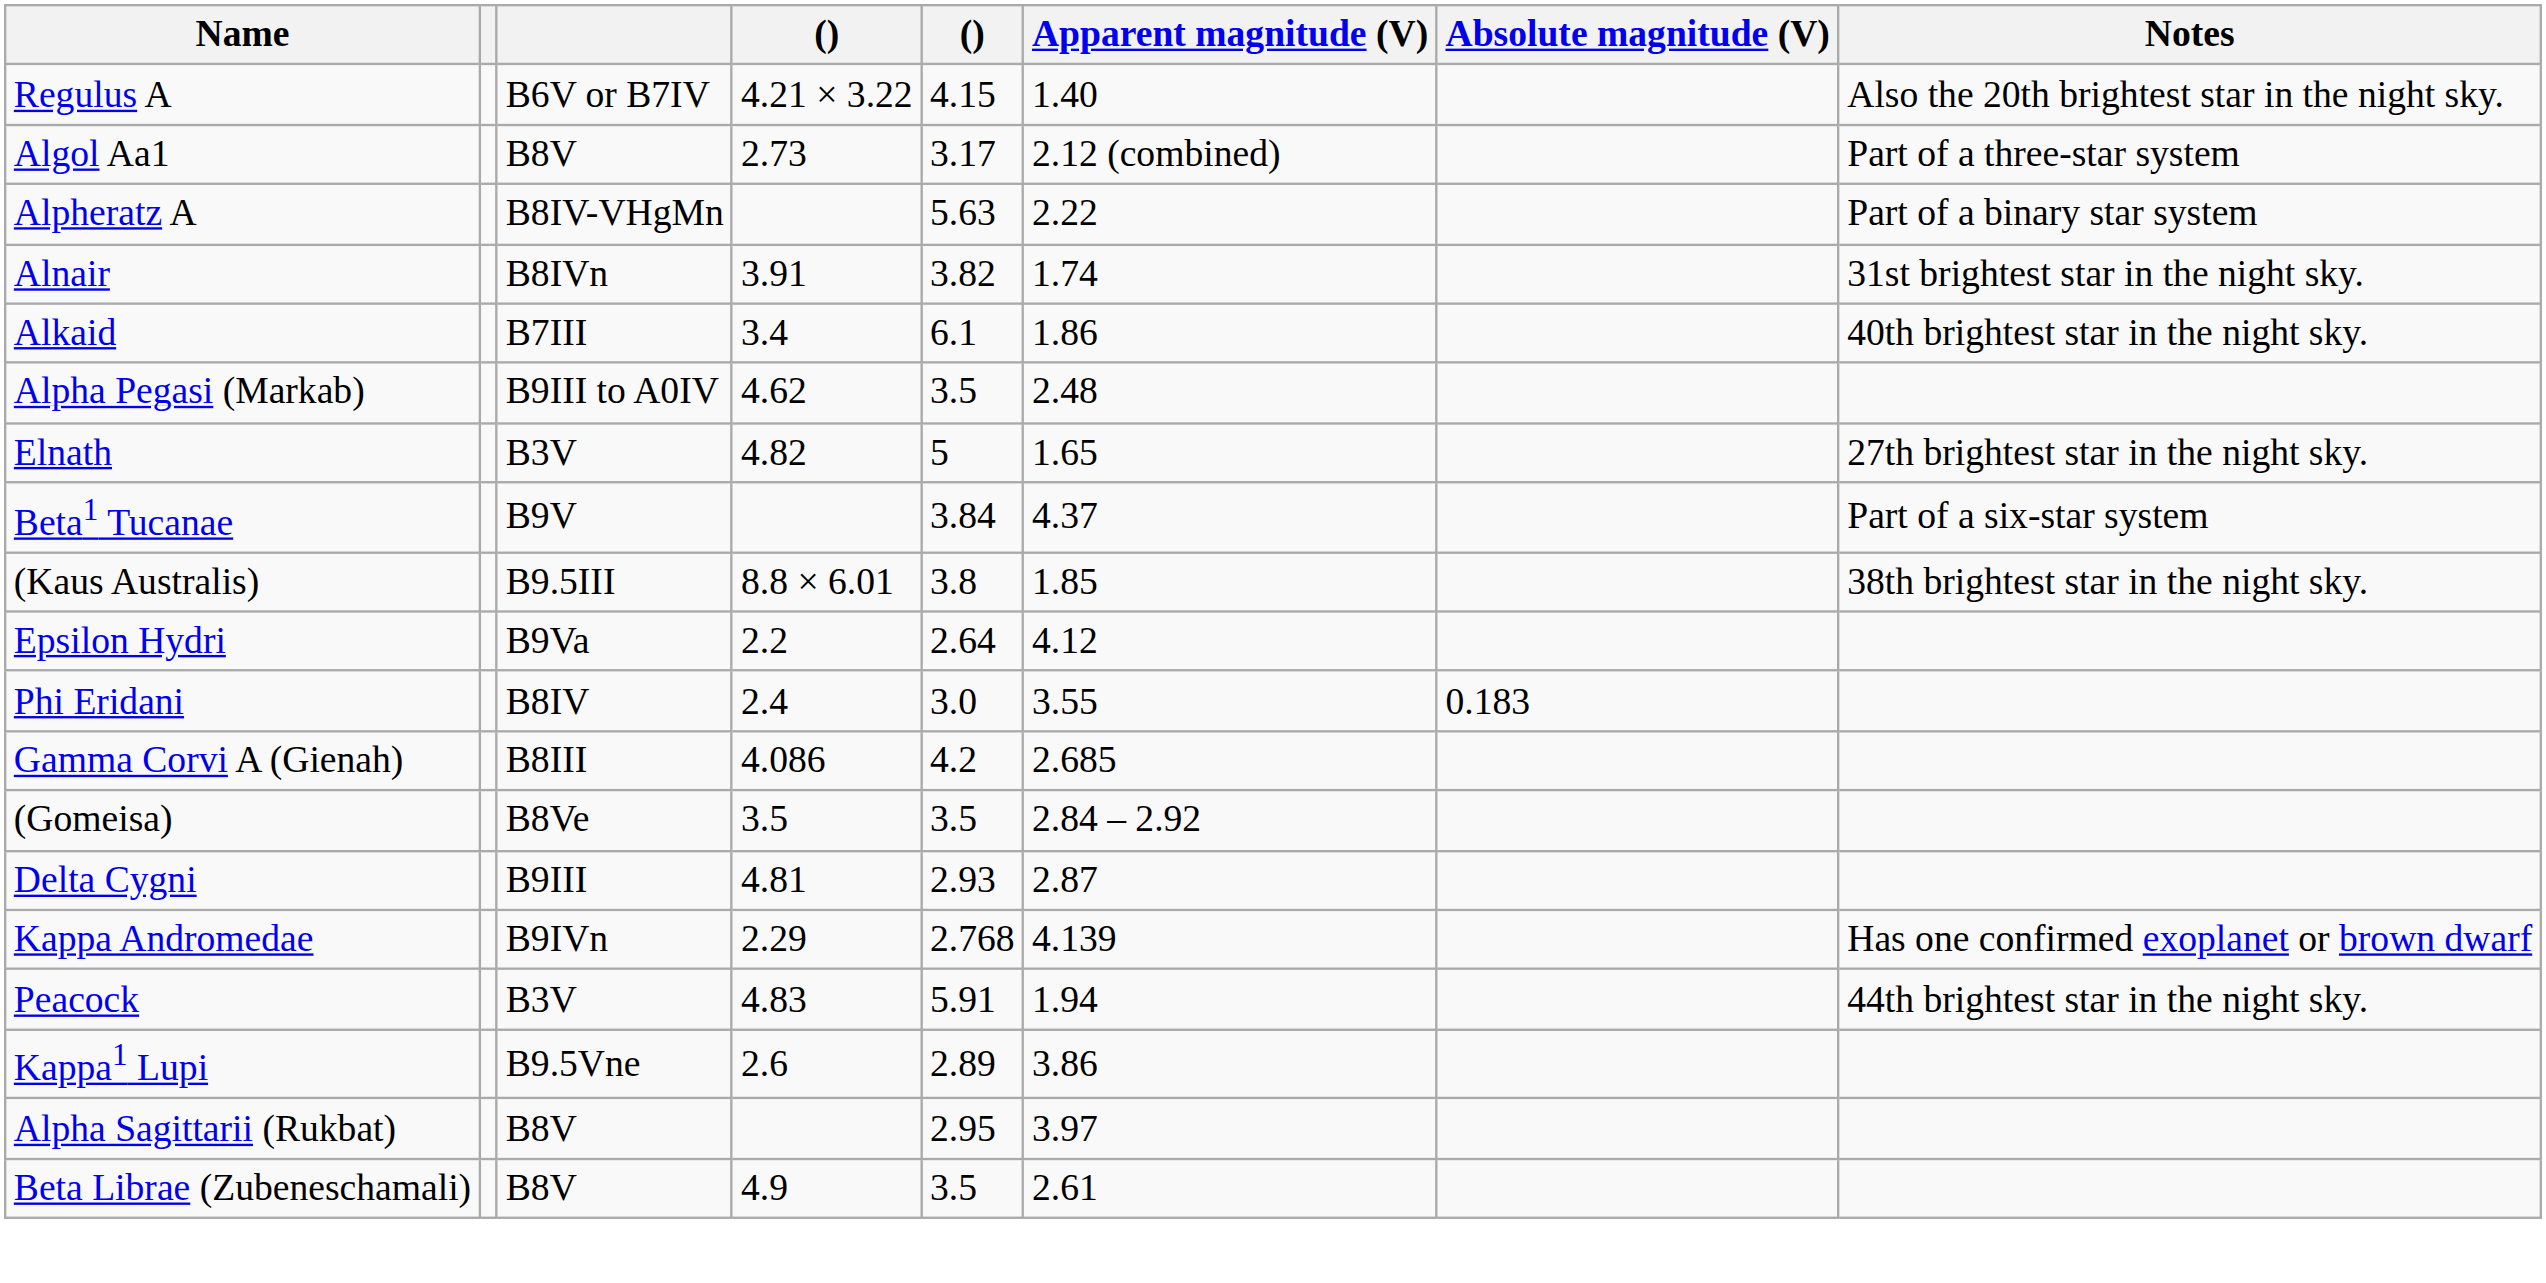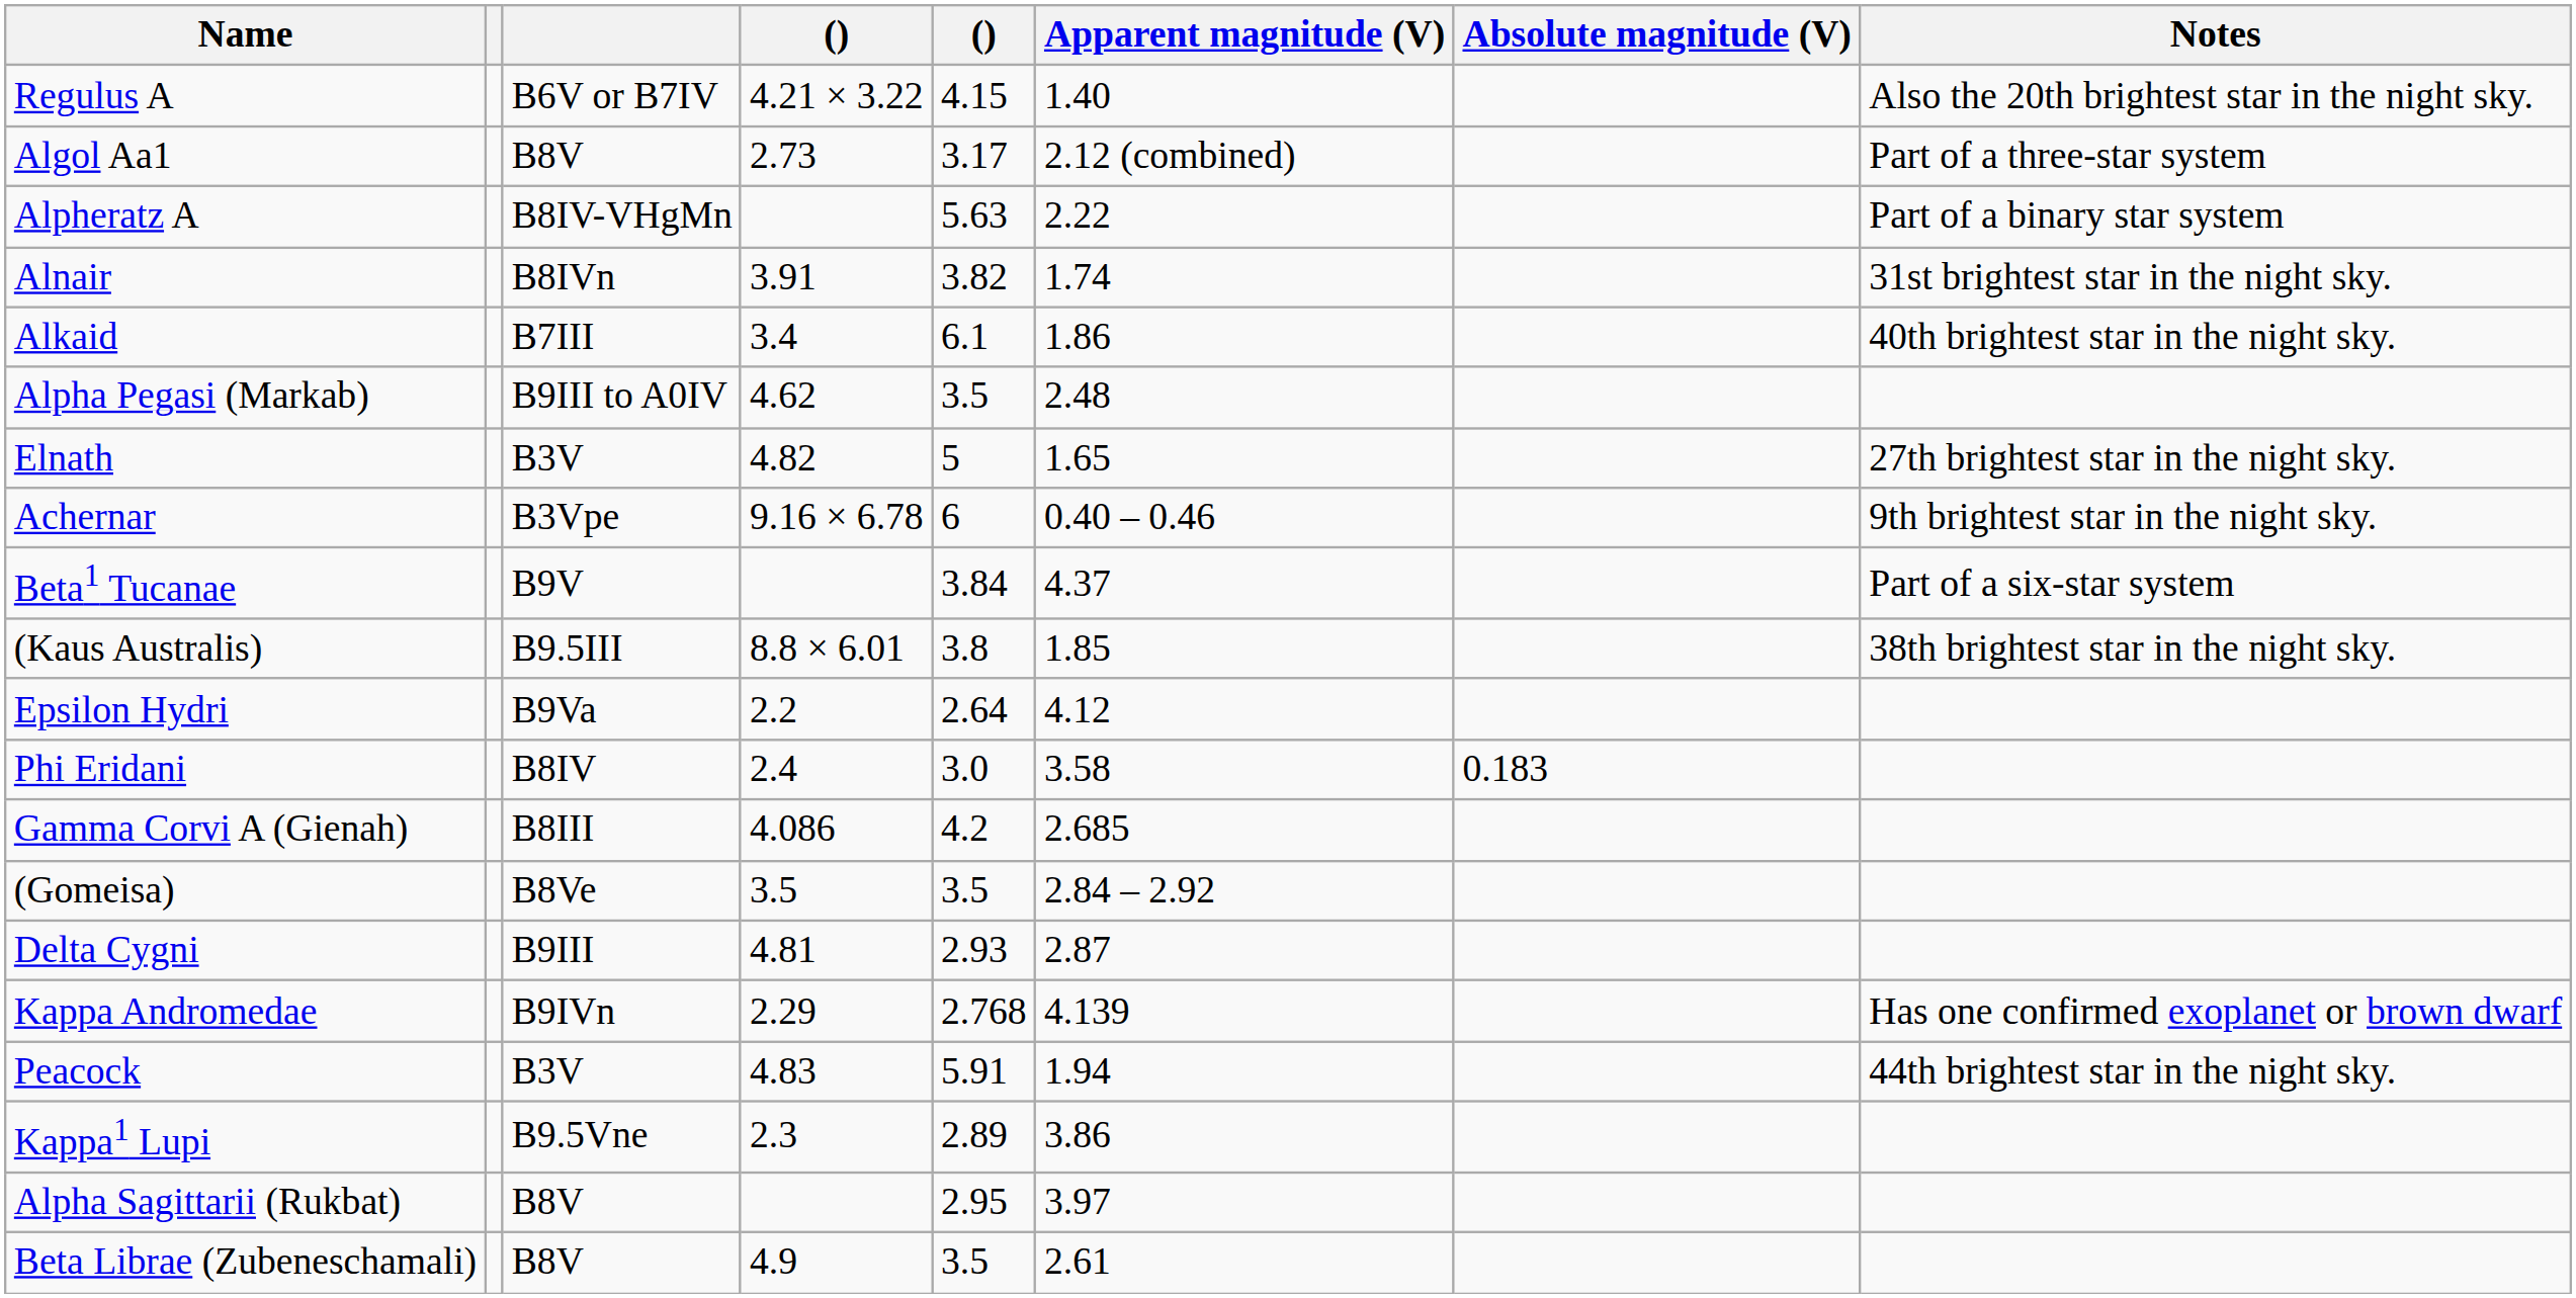+ row: Achernar | B3Vpe | 9.16 × 6.78 | 6 | 0.40 – 0.46 | 9th brightest star in the night sky.
Phi Eridani | Apparent magnitude (V): 3.55 -> 3.58
Kappa1 Lupi | column 4: 2.6 -> 2.3
